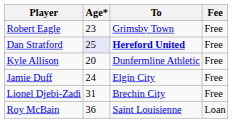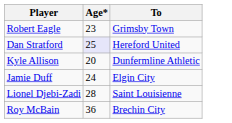- column: Fee | Free | Free | Free | Free | Free | Loan
Dan Stratford | To: bold -> normal
Lionel Djebi-Zadi | Age*: 31 -> 28
Lionel Djebi-Zadi | To: Brechin City -> Saint Louisienne
Roy McBain | To: Saint Louisienne -> Brechin City
